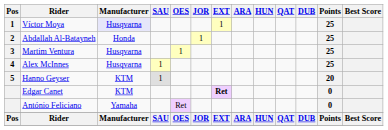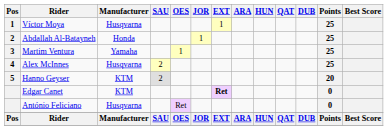Víctor Moya | Manufacturer: lavender background -> no background
Martim Ventura | Manufacturer: Husqvarna -> Yamaha
Alex McInnes | SAU: 1 -> 2
Hanno Geyser | SAU: 1 -> 2
António Feliciano | Manufacturer: Yamaha -> Husqvarna
